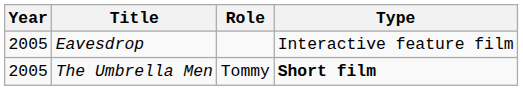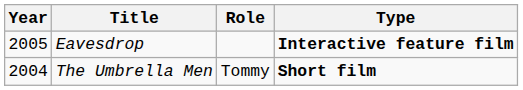Eavesdrop | Type: normal -> bold
The Umbrella Men | Year: 2005 -> 2004
